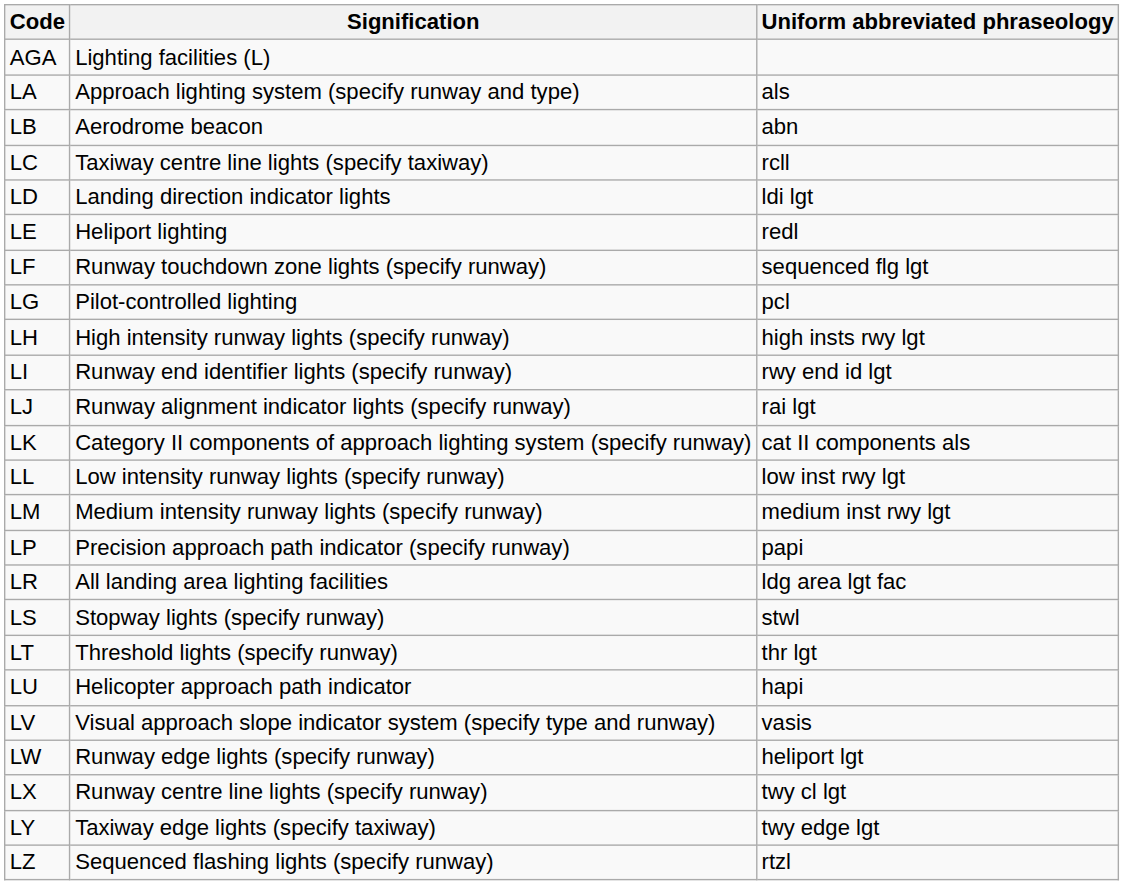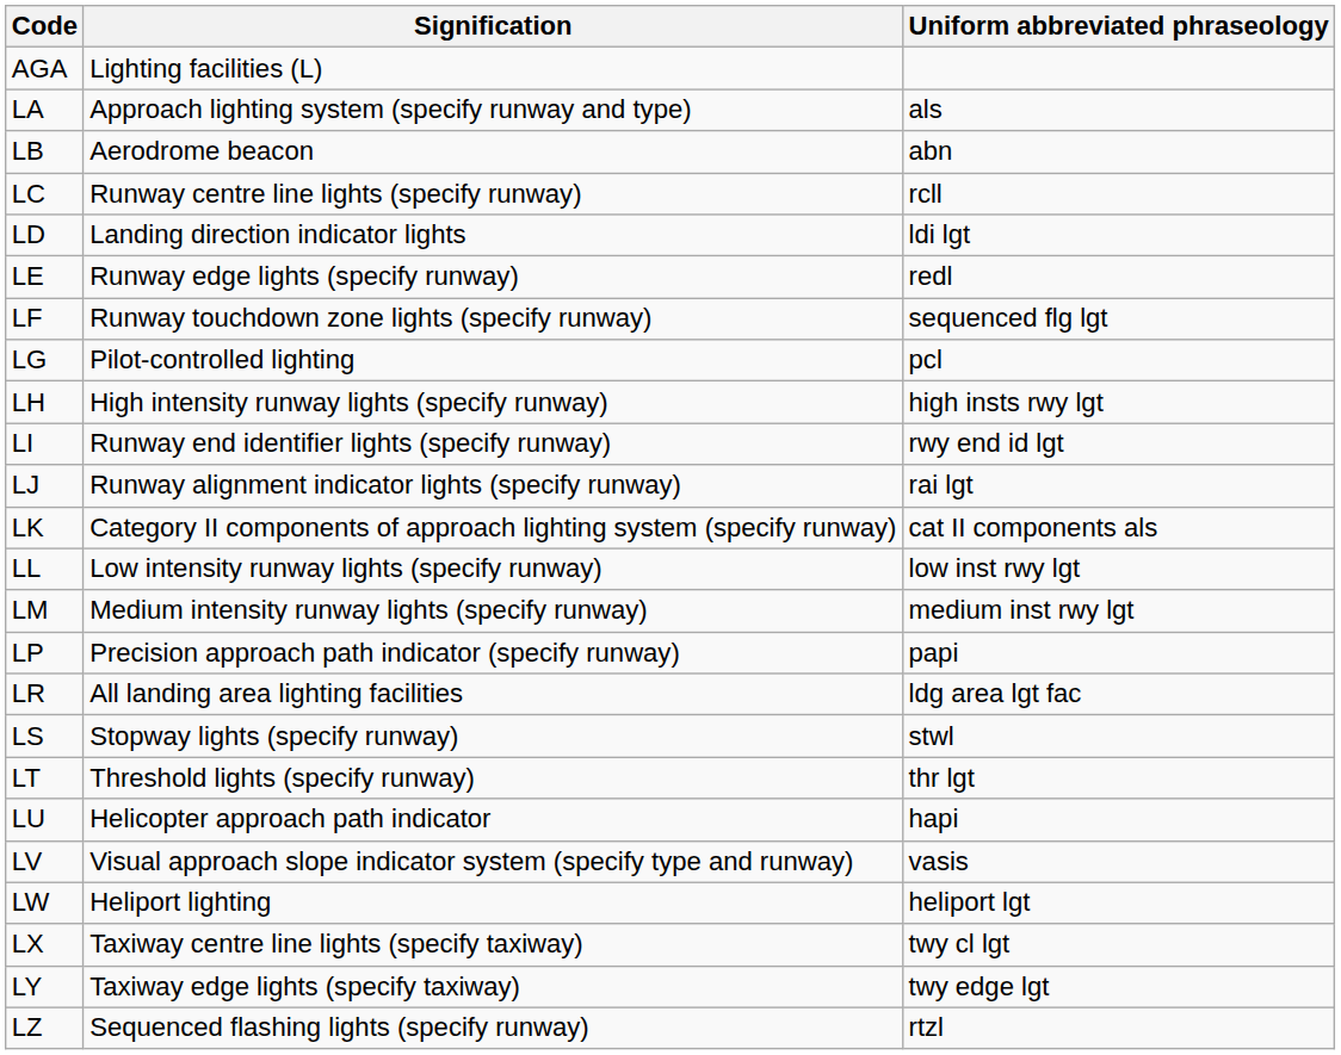LC | Signification: Taxiway centre line lights (specify taxiway) -> Runway centre line lights (specify runway)
LE | Signification: Heliport lighting -> Runway edge lights (specify runway)
LW | Signification: Runway edge lights (specify runway) -> Heliport lighting
LX | Signification: Runway centre line lights (specify runway) -> Taxiway centre line lights (specify taxiway)
